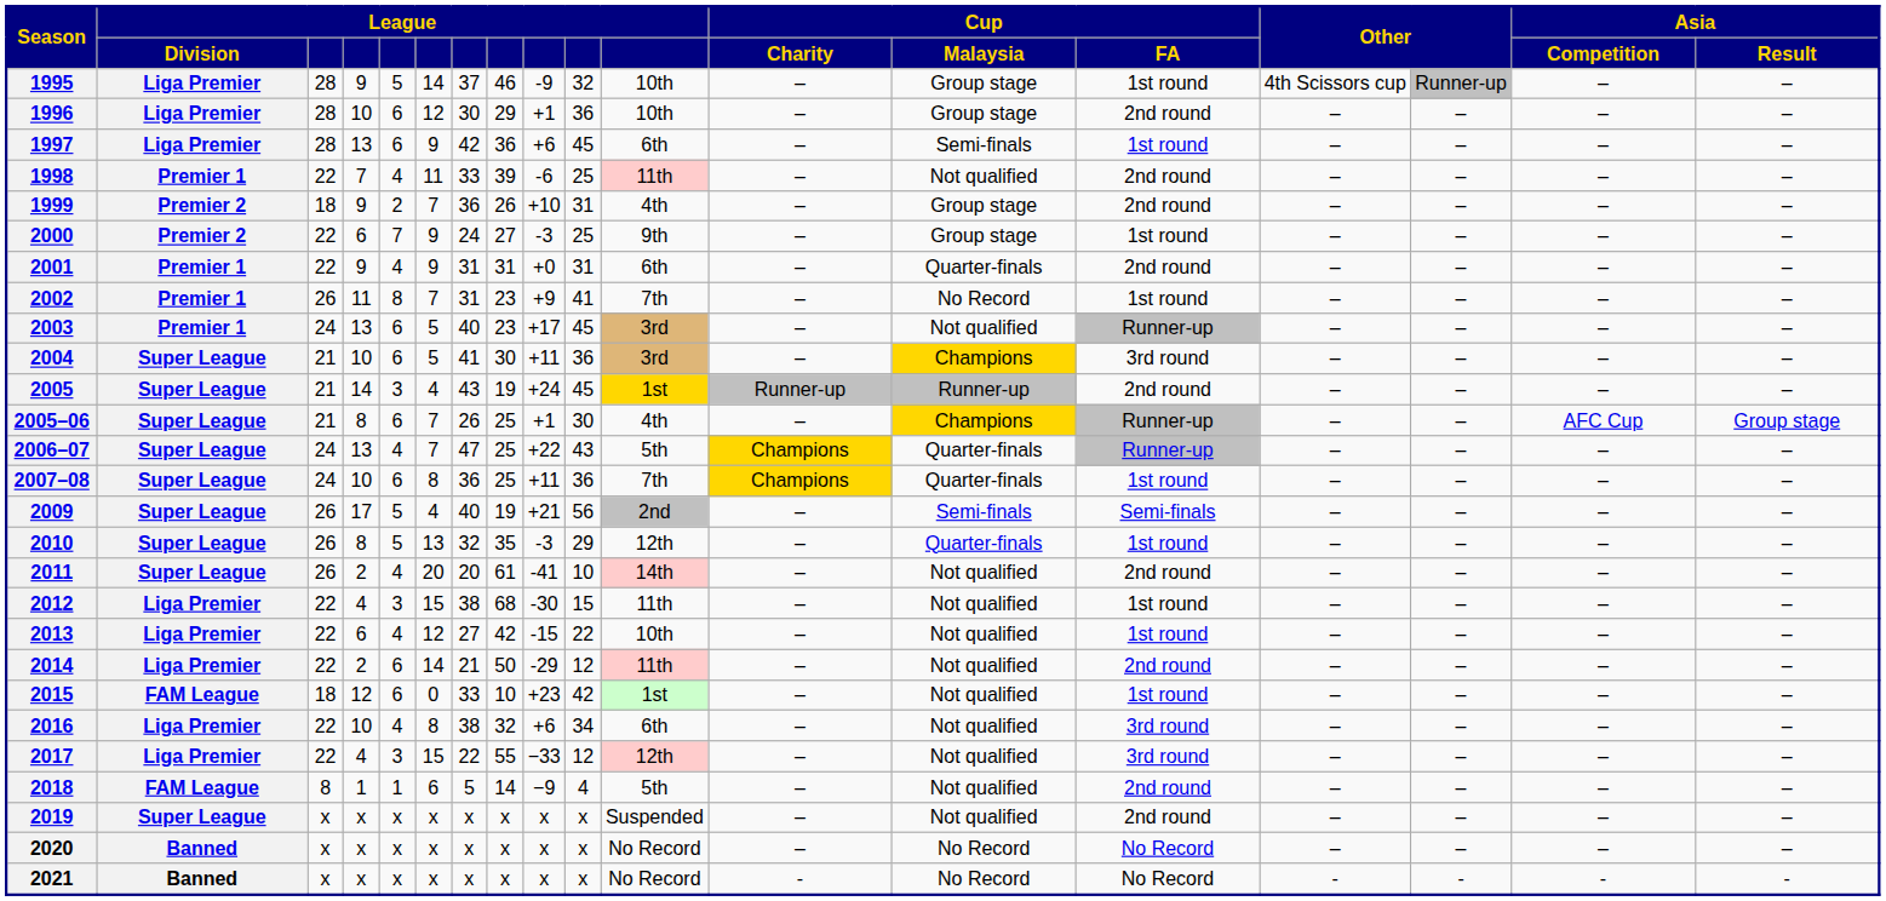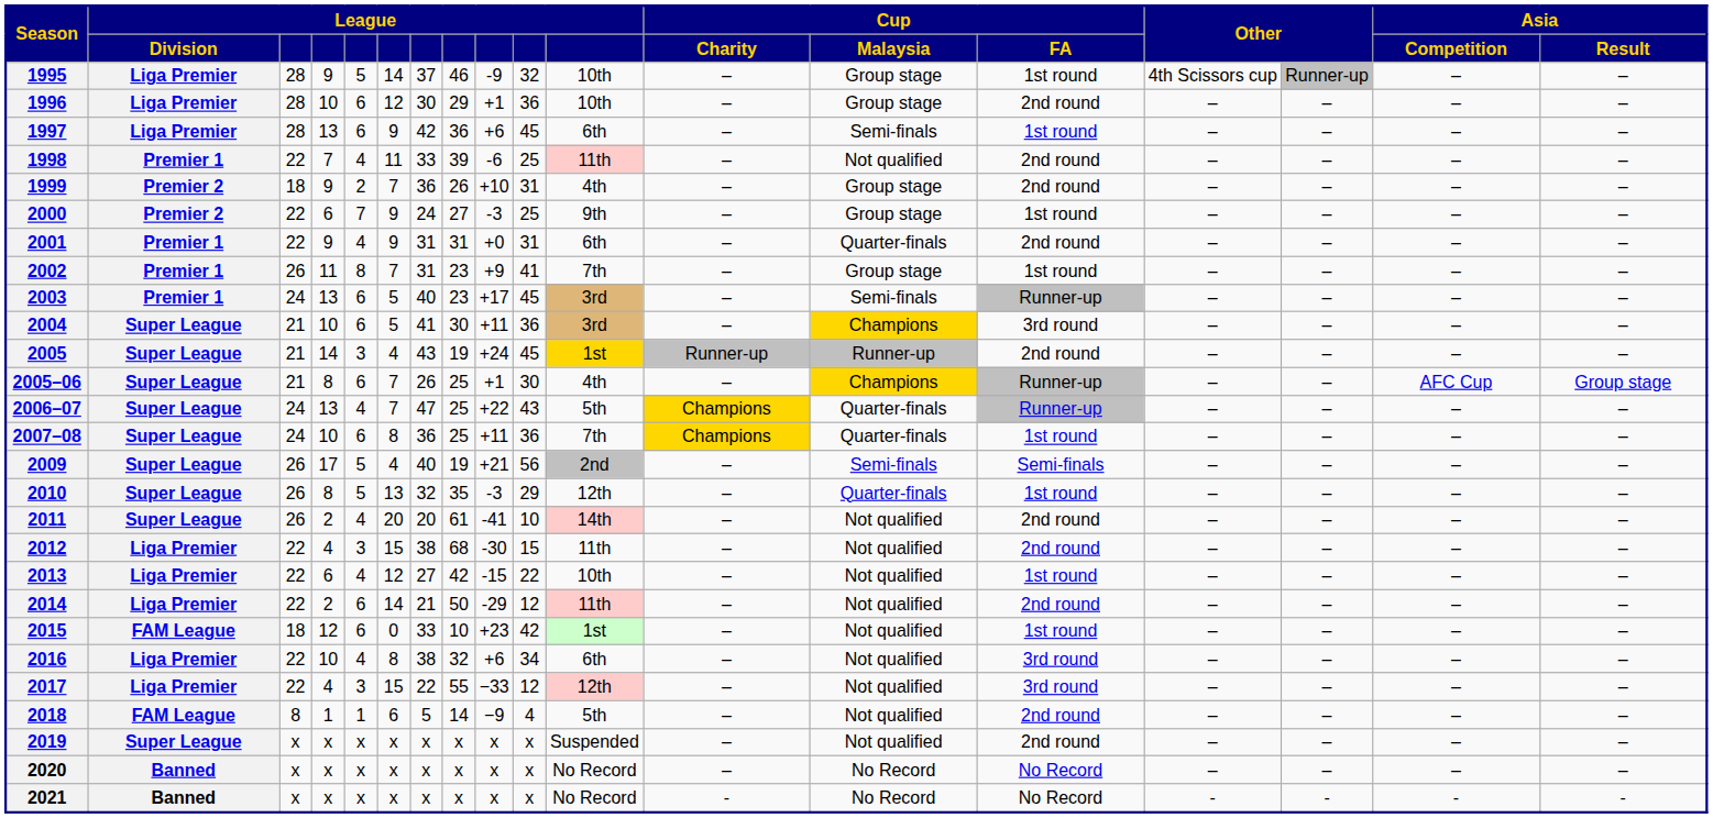2002 | Cup / Malaysia: No Record -> Group stage
2003 | Cup / Malaysia: Not qualified -> Semi-finals
2012 | Cup / FA: 1st round -> 2nd round
